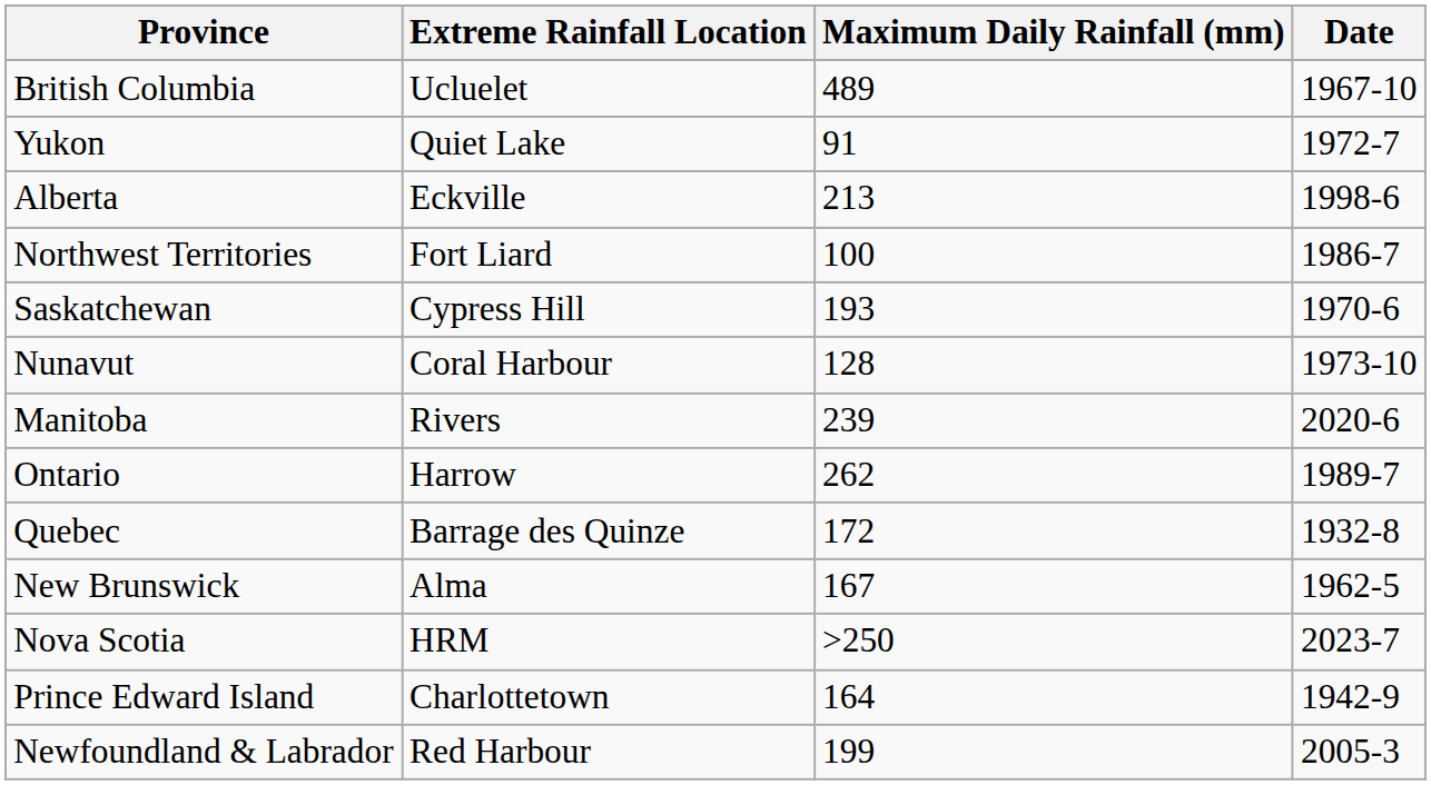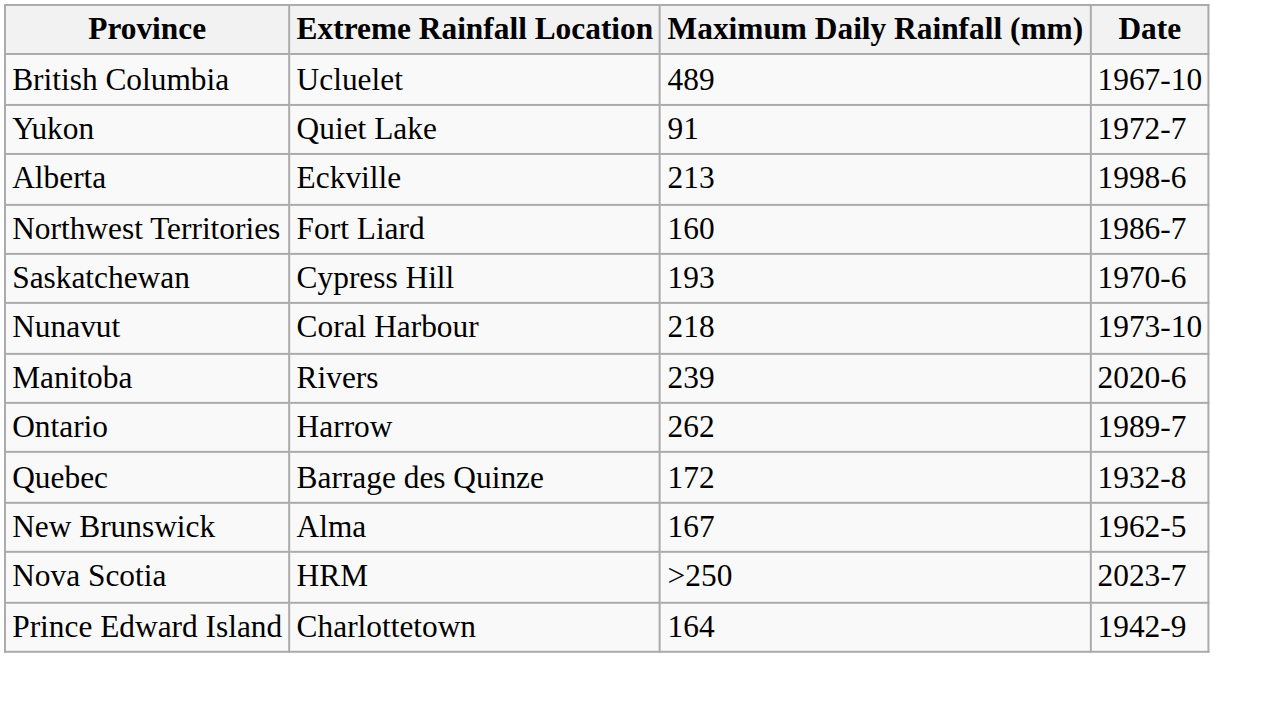Northwest Territories | Maximum Daily Rainfall (mm): 100 -> 160
Nunavut | Maximum Daily Rainfall (mm): 128 -> 218
- row: Newfoundland & Labrador | Red Harbour | 199 | 2005-3
